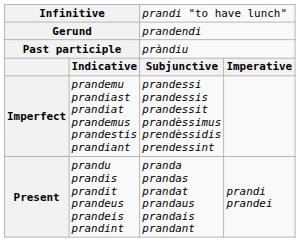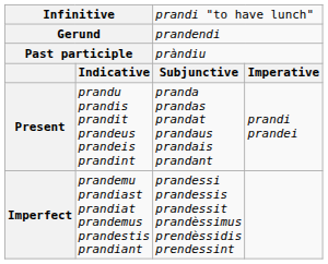rows swapped: Present <-> Imperfect
